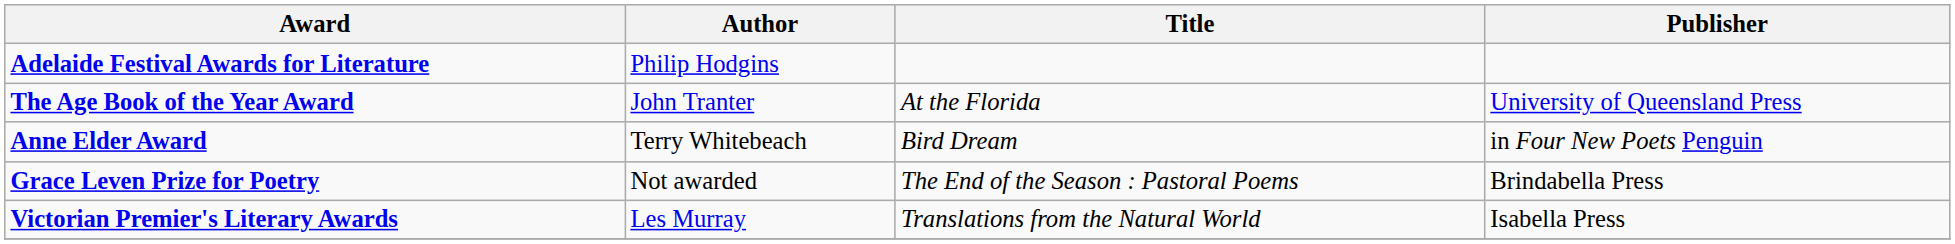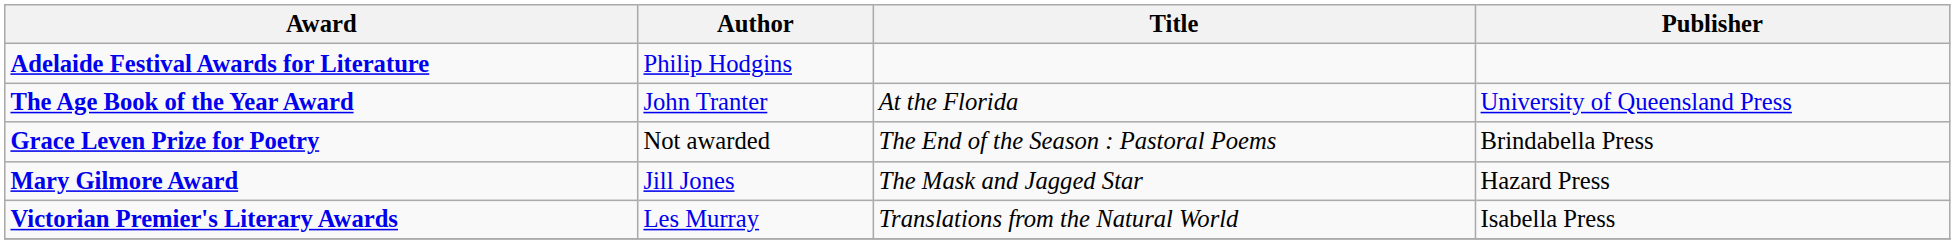- row: Anne Elder Award | Terry Whitebeach | Bird Dream | in Four New Poets Penguin
+ row: Mary Gilmore Award | Jill Jones | The Mask and Jagged Star | Hazard Press
